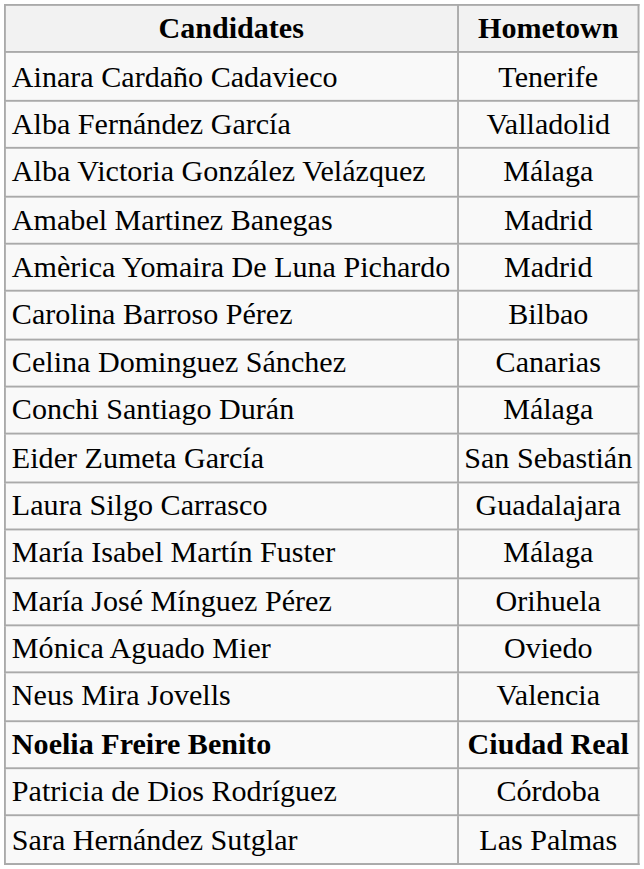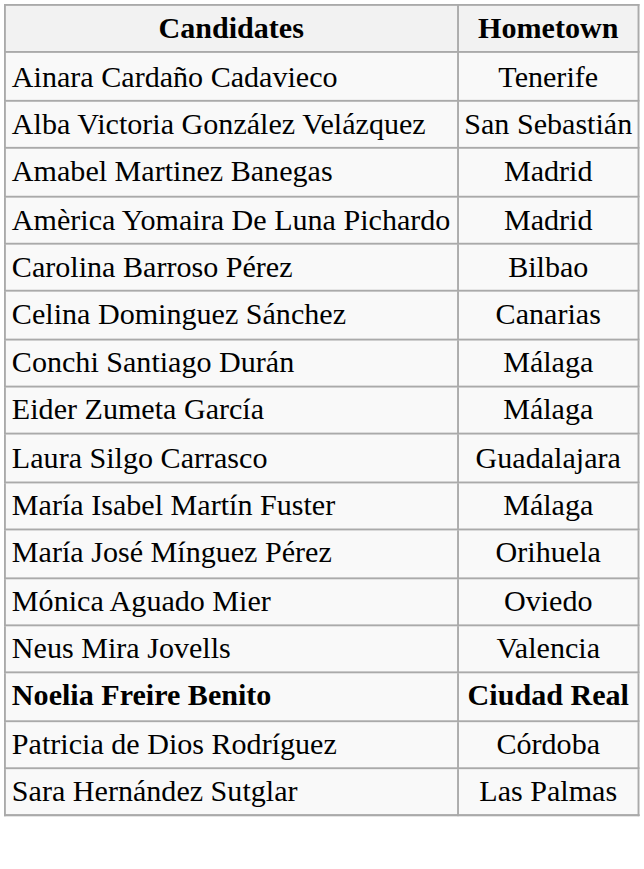- row: Alba Fernández García | Valladolid
Alba Victoria González Velázquez | Hometown: Málaga -> San Sebastián
Eider Zumeta García | Hometown: San Sebastián -> Málaga
